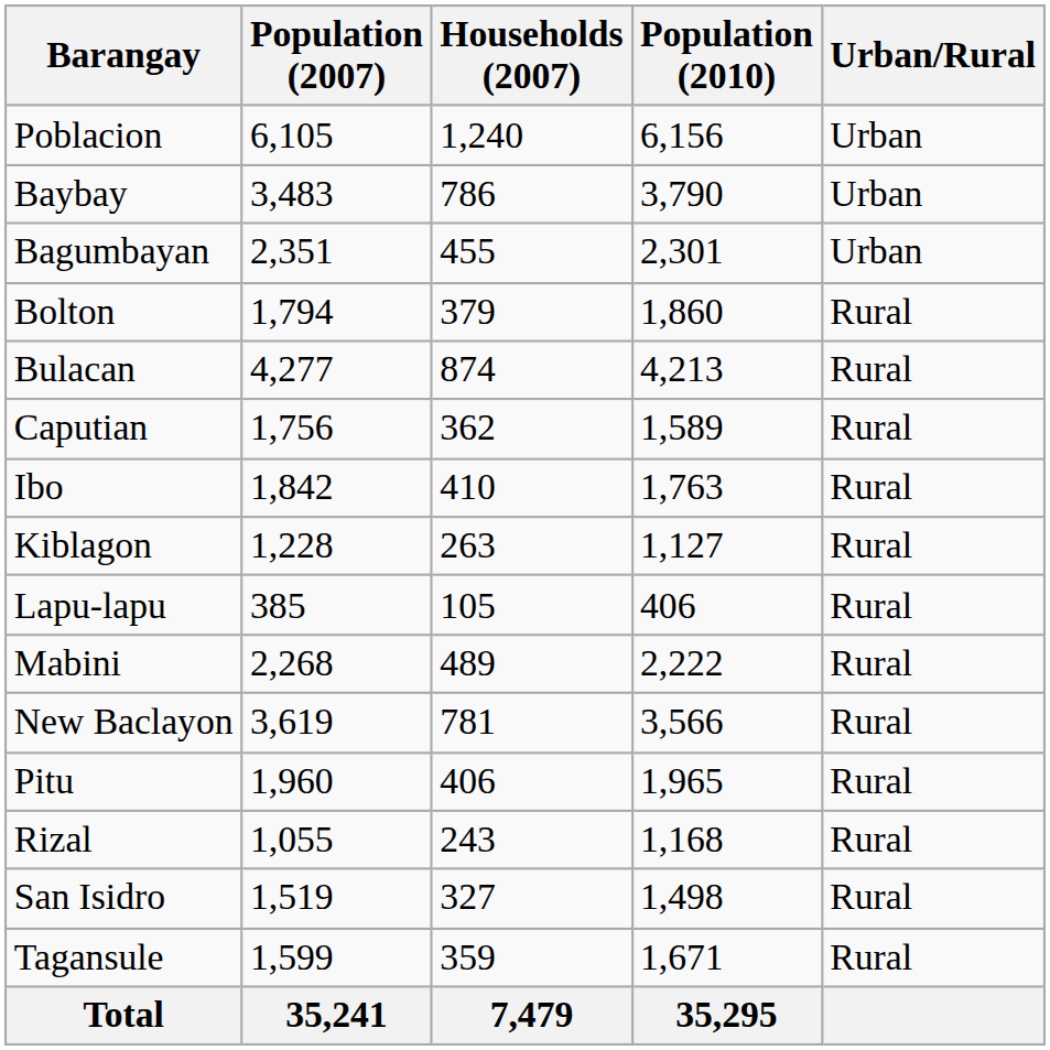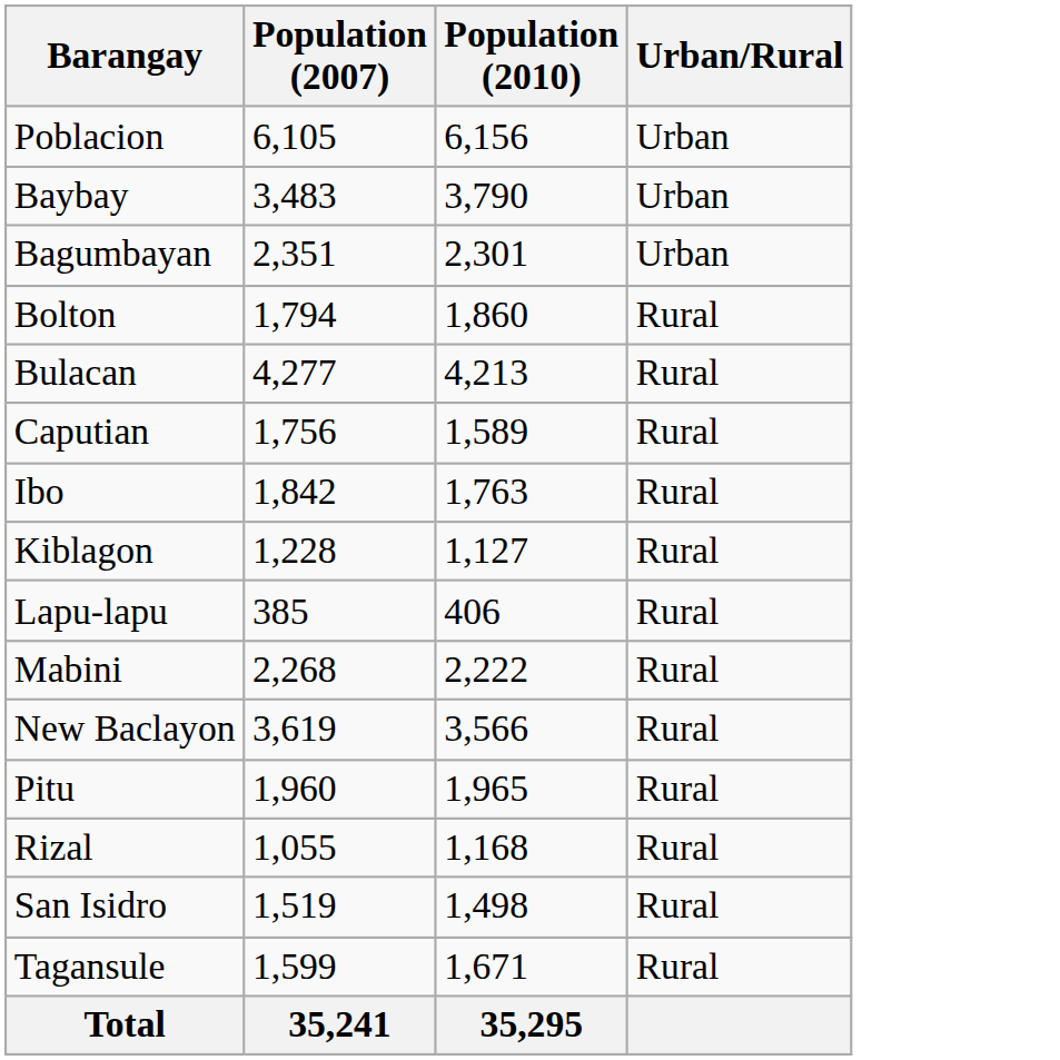- column: Households (2007) | 1,240 | 786 | 455 | 379 | 874 | 362 | 410 | 263 | 105 | 489 | 781 | 406 | 243 | 327 | 359 | 7,479
